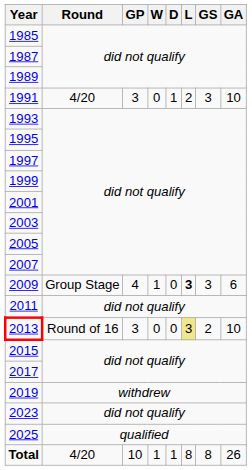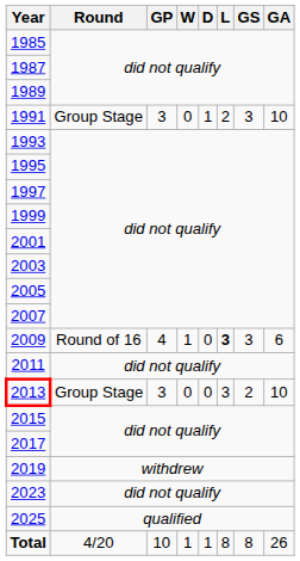1991 | Round: 4/20 -> Group Stage
2009 | Round: Group Stage -> Round of 16
2013 | Round: Round of 16 -> Group Stage
2013 | L: khaki background -> no background
